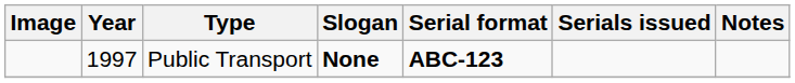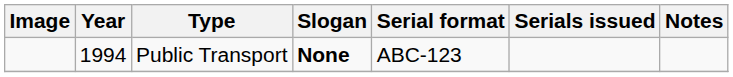Public Transport | Year: 1997 -> 1994
Public Transport | Serial format: bold -> normal
